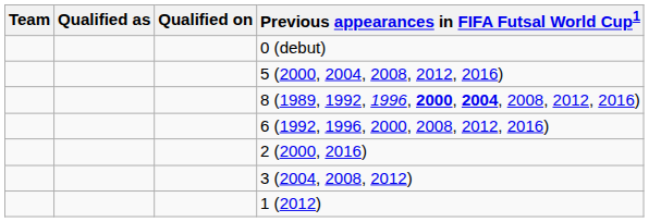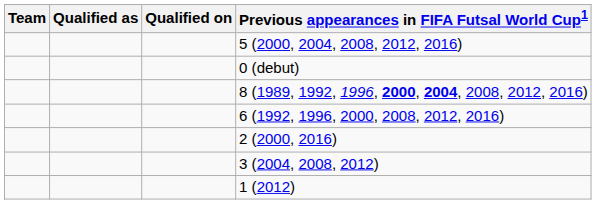rows swapped: 0 (debut) <-> 5 (2000, 2004, 2008, 2012, 2016)
